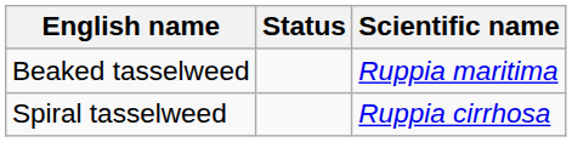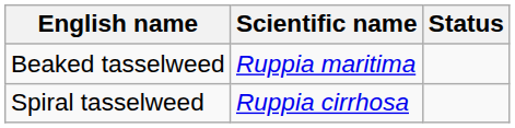columns swapped: Scientific name <-> Status
